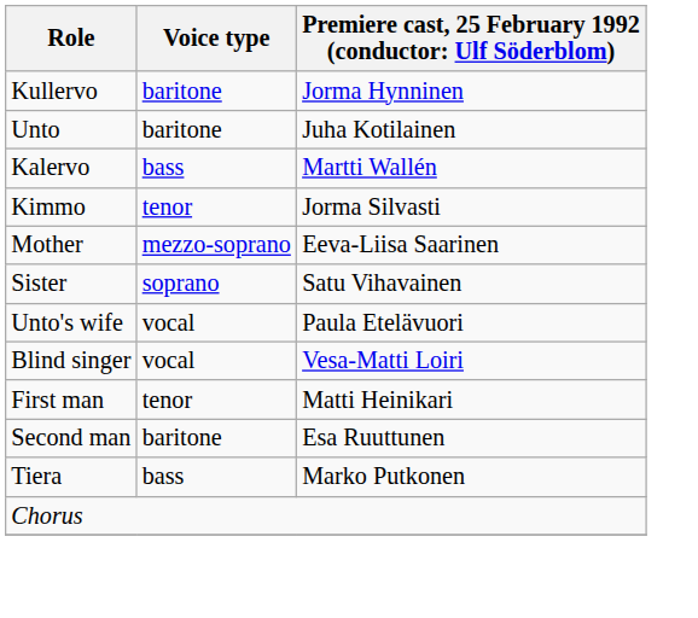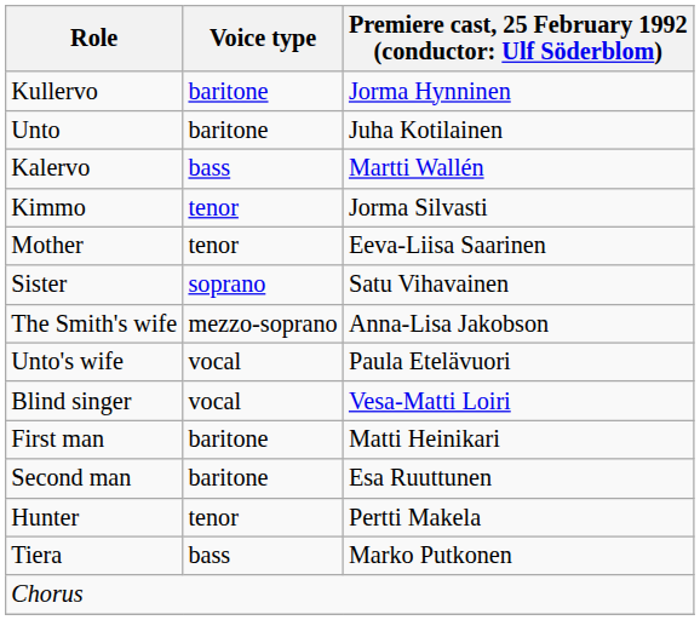Mother | Voice type: mezzo-soprano -> tenor
+ row: The Smith's wife | mezzo-soprano | Anna-Lisa Jakobson
First man | Voice type: tenor -> baritone
+ row: Hunter | tenor | Pertti Makela
